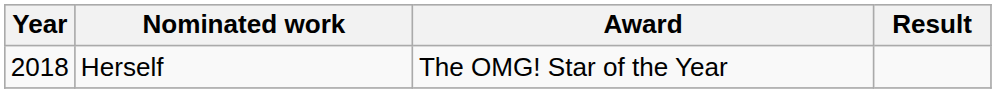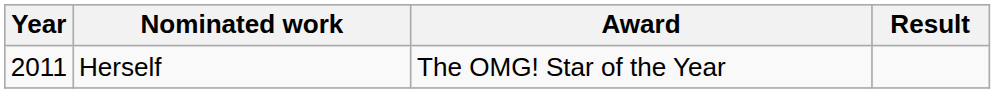Herself | Year: 2018 -> 2011
